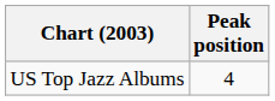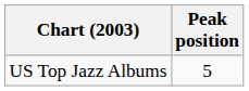US Top Jazz Albums | Peak position: 4 -> 5
